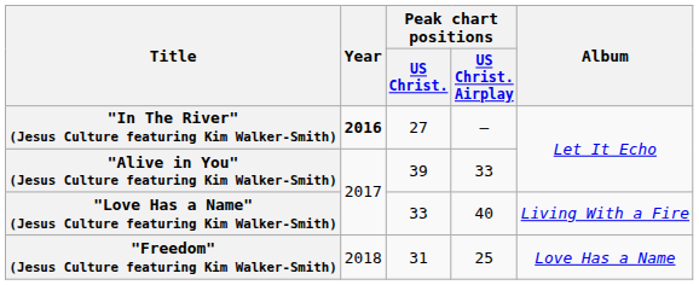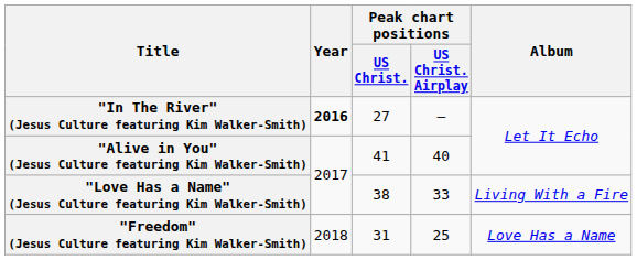"Alive in You" (Jesus Culture featuring Kim Walker-Smith) | Peak chart positions / US Christ.: 39 -> 41
"Alive in You" (Jesus Culture featuring Kim Walker-Smith) | Peak chart positions / US Christ. Airplay: 33 -> 40
"Love Has a Name" (Jesus Culture featuring Kim Walker-Smith) | Peak chart positions / US Christ.: 33 -> 38
"Love Has a Name" (Jesus Culture featuring Kim Walker-Smith) | Peak chart positions / US Christ. Airplay: 40 -> 33
